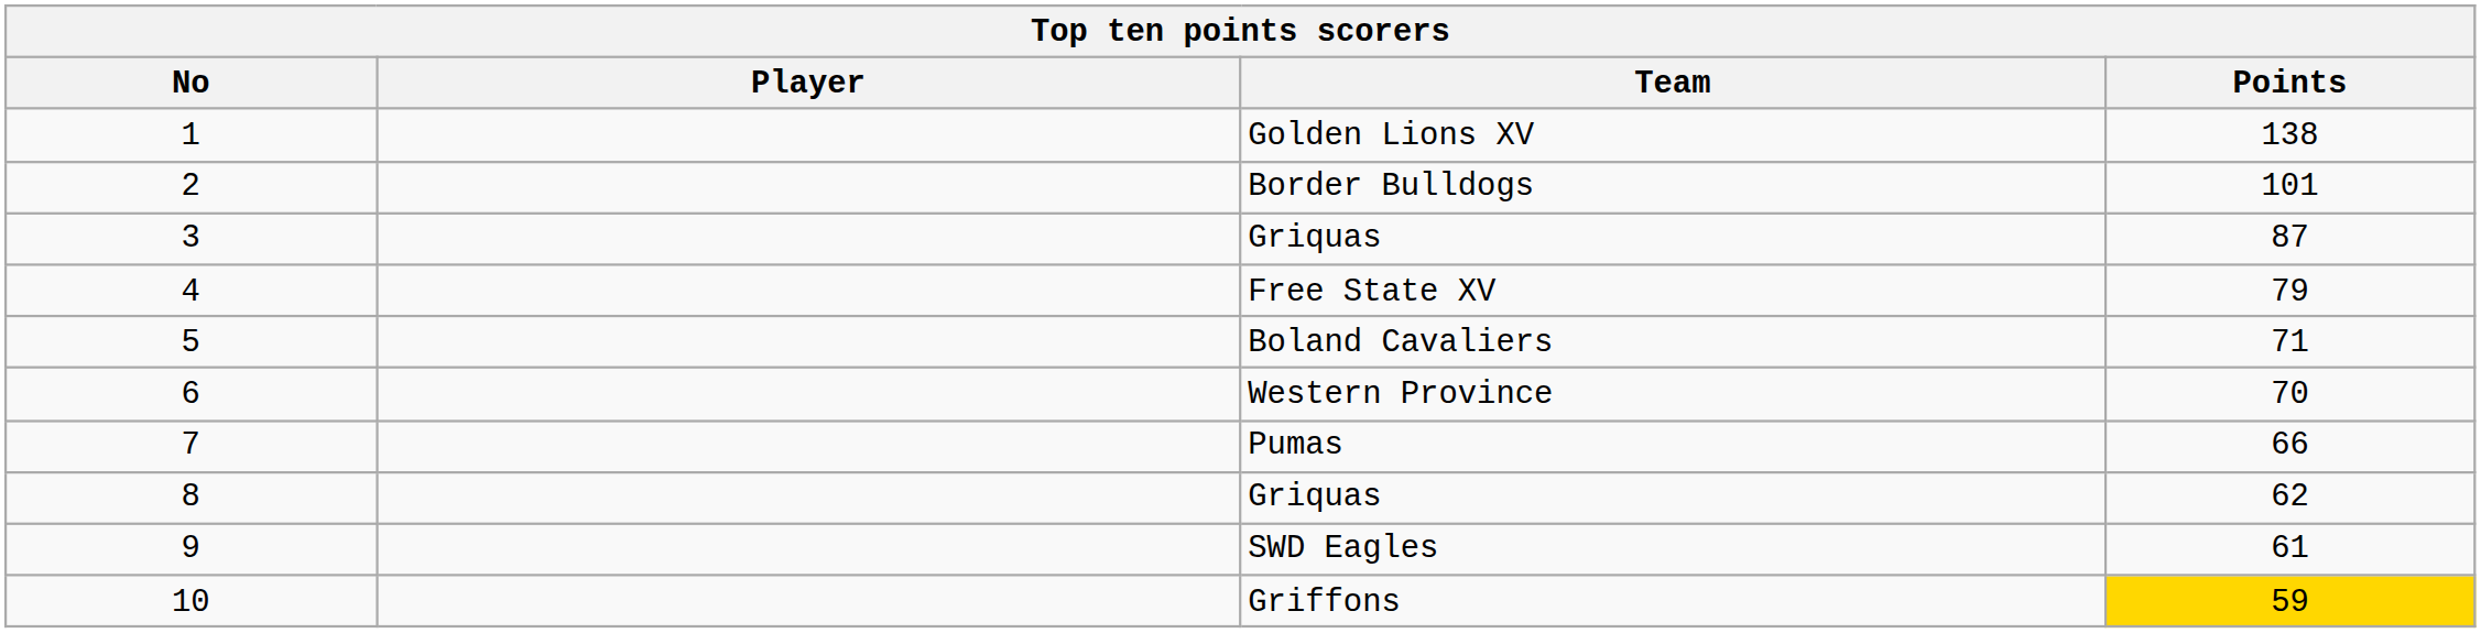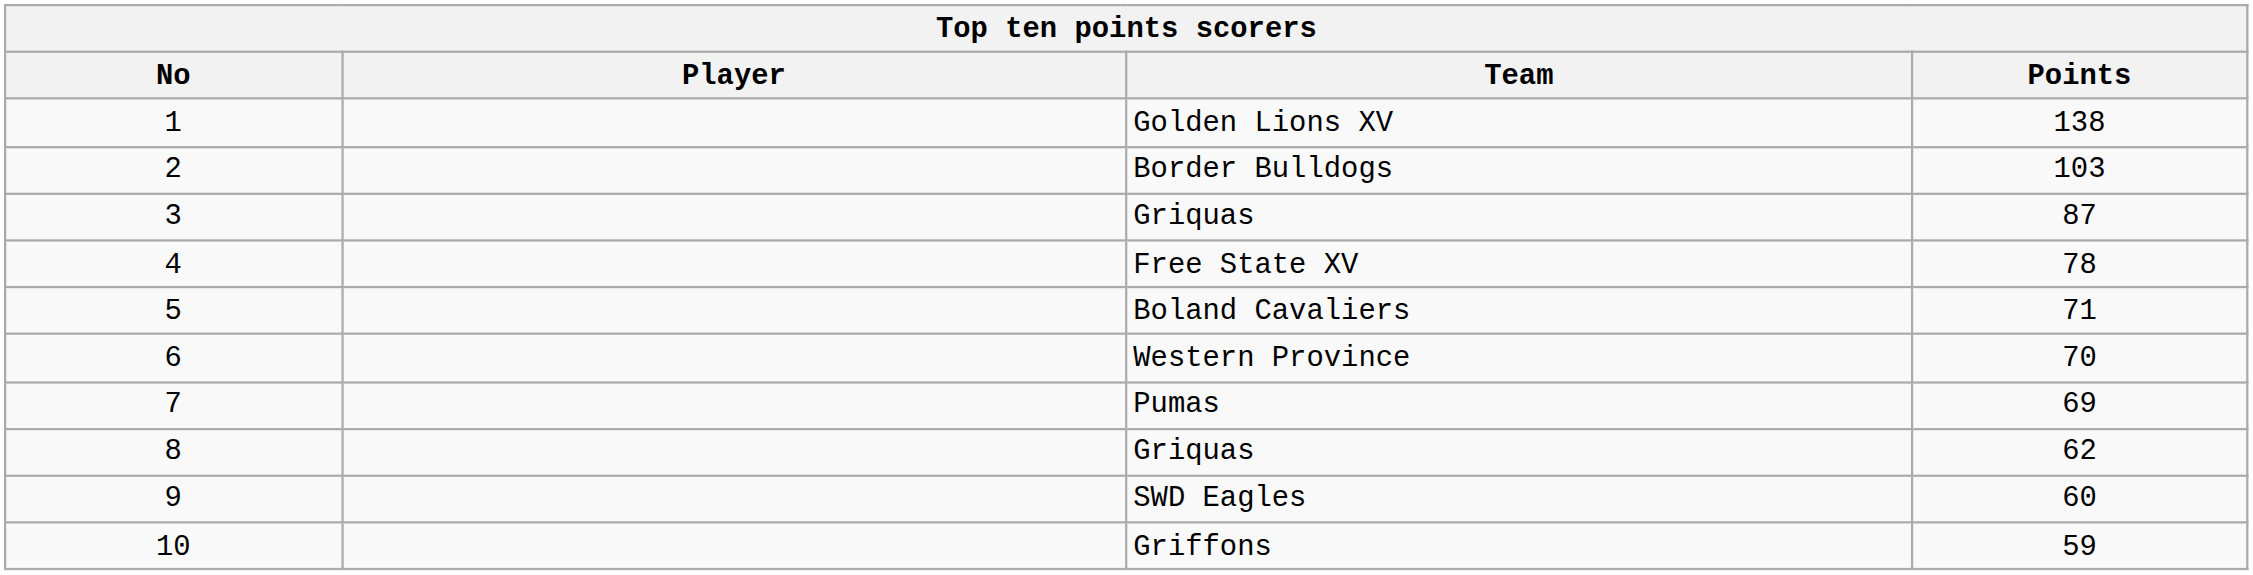Border Bulldogs | Points: 101 -> 103
Free State XV | Points: 79 -> 78
Pumas | Points: 66 -> 69
SWD Eagles | Points: 61 -> 60
Griffons | Points: gold background -> no background
